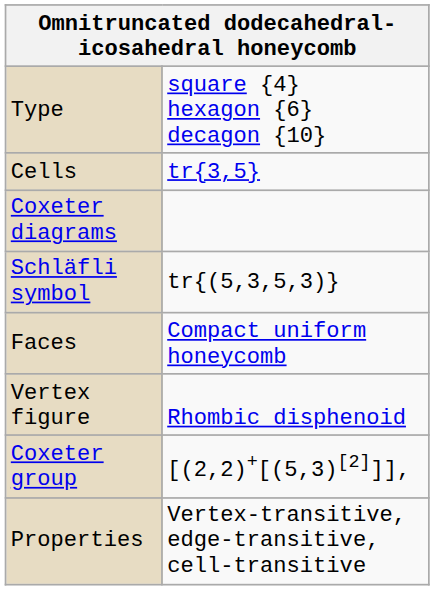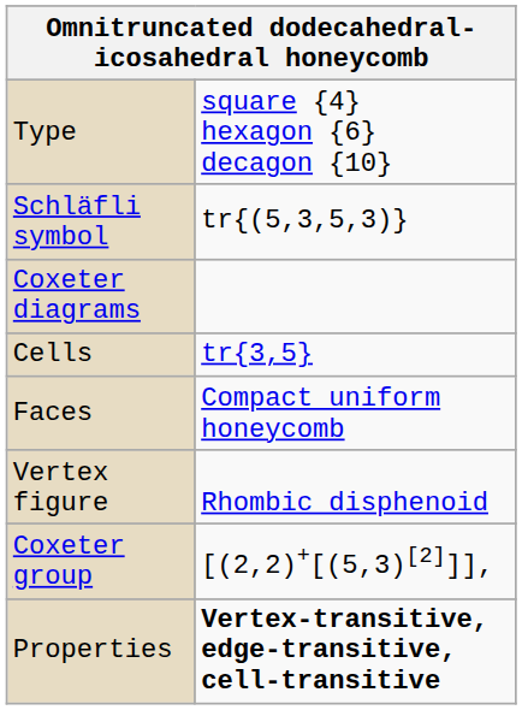rows swapped: Schläfli symbol <-> Cells
Properties | column 2: normal -> bold
